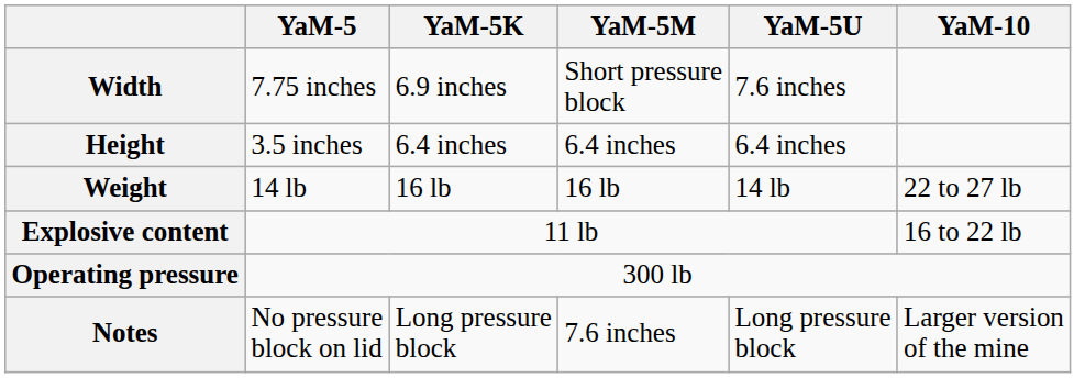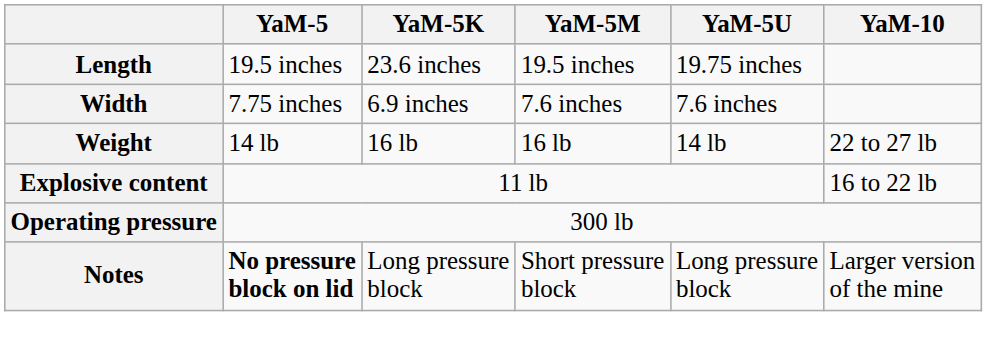+ row: Length | 19.5 inches | 23.6 inches | 19.5 inches | 19.75 inches
Width | YaM-5M: Short pressure block -> 7.6 inches
- row: Height | 3.5 inches | 6.4 inches | 6.4 inches | 6.4 inches
Notes | YaM-5: normal -> bold
Notes | YaM-5M: 7.6 inches -> Short pressure block
